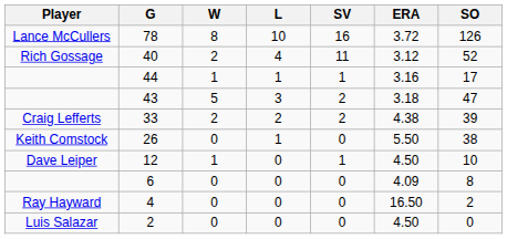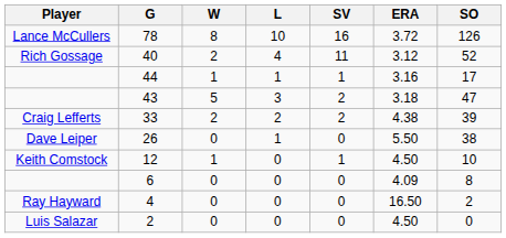26 | Player: Keith Comstock -> Dave Leiper
12 | Player: Dave Leiper -> Keith Comstock
